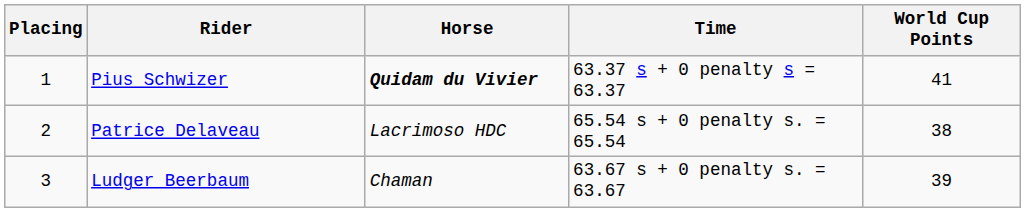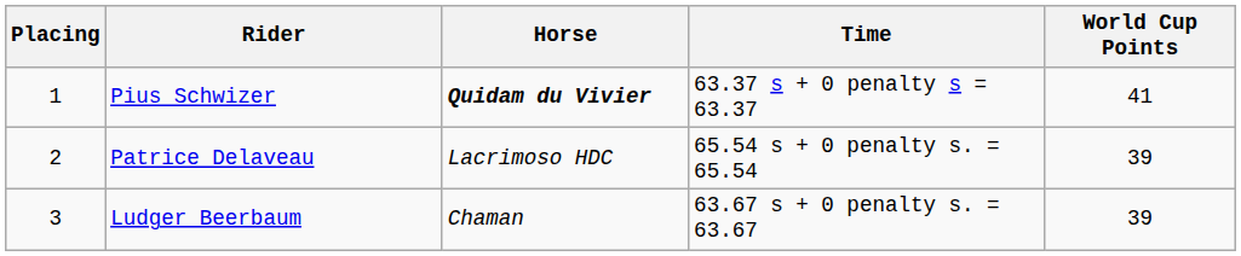Patrice Delaveau | World Cup Points: 38 -> 39
